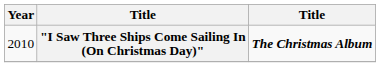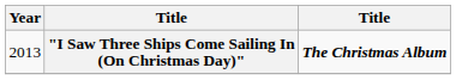"I Saw Three Ships Come Sailing In (On Christmas Day)" | Year: 2010 -> 2013
